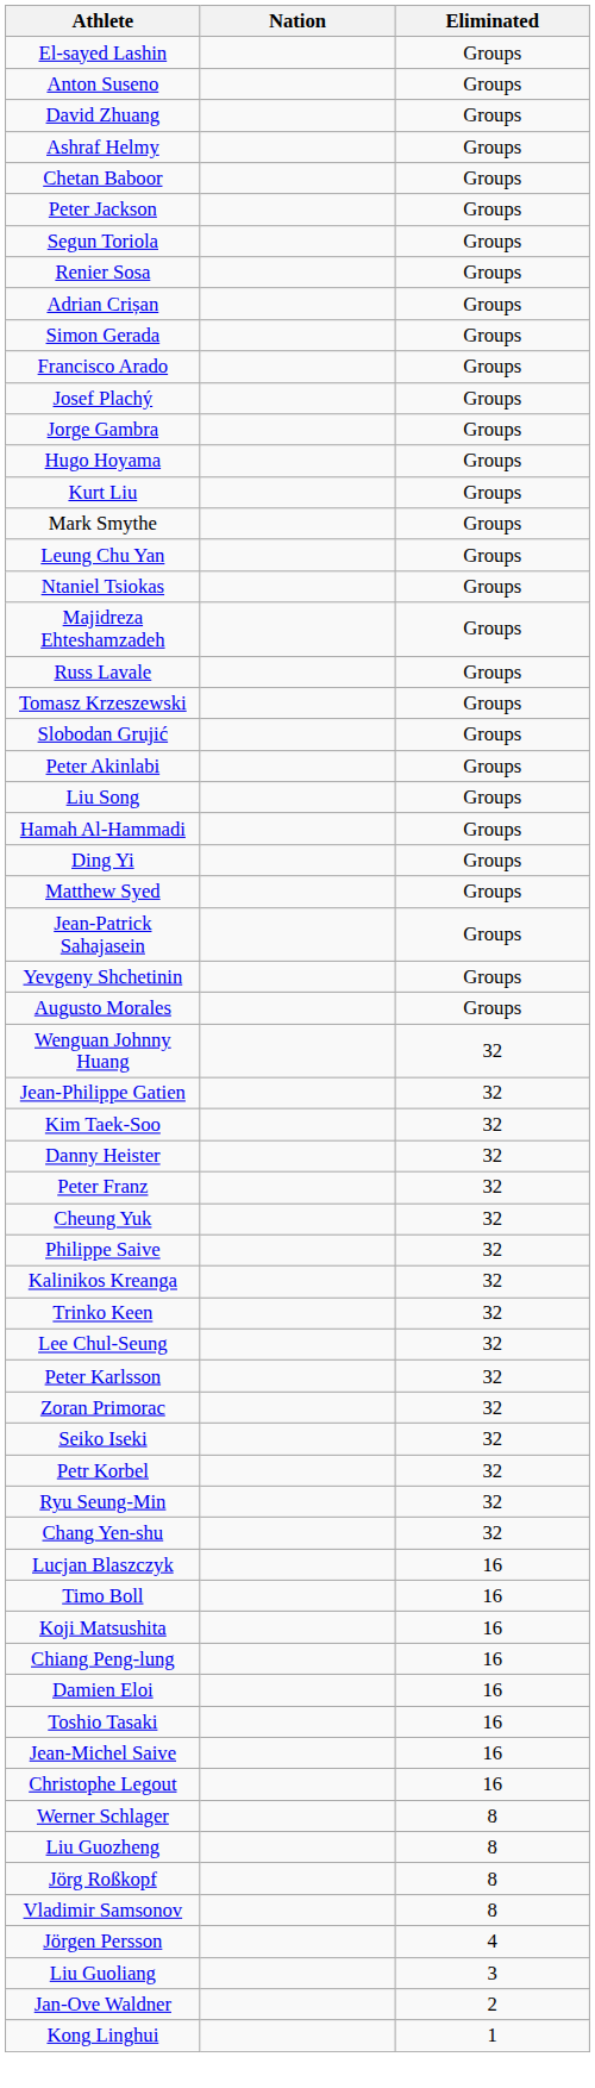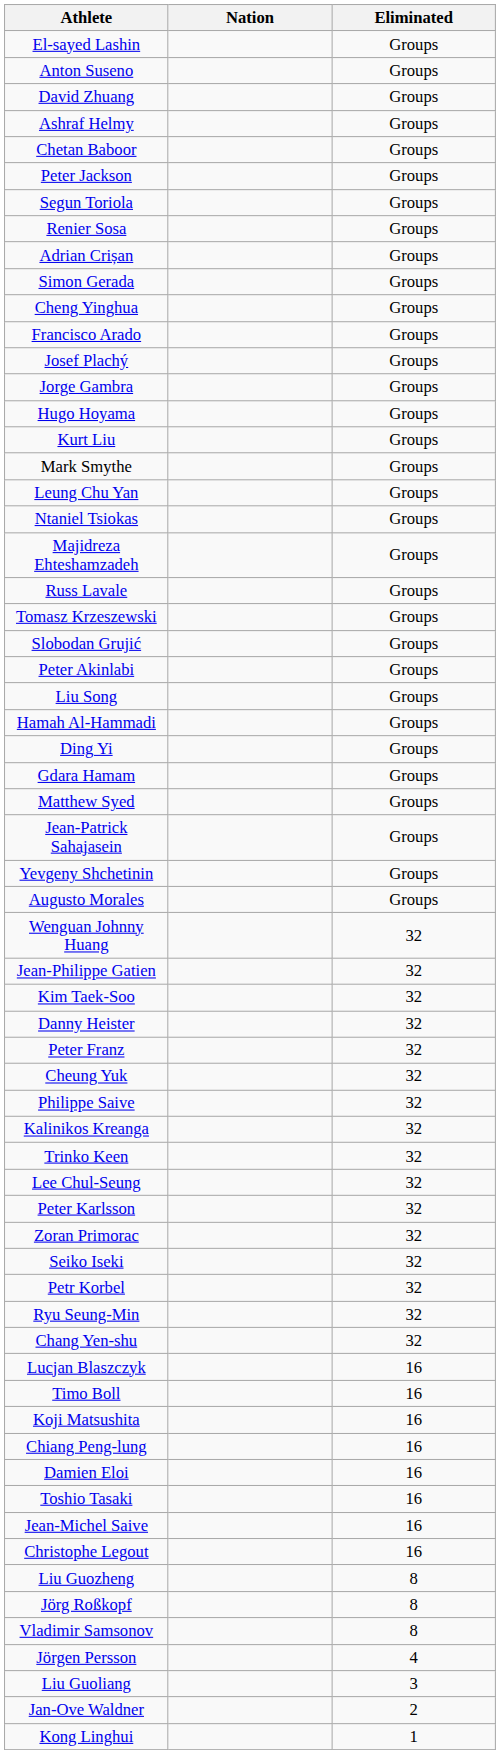+ row: Cheng Yinghua | Groups
+ row: Gdara Hamam | Groups
- row: Werner Schlager | 8
